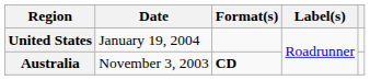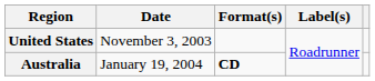United States | Date: January 19, 2004 -> November 3, 2003
Australia | Date: November 3, 2003 -> January 19, 2004
